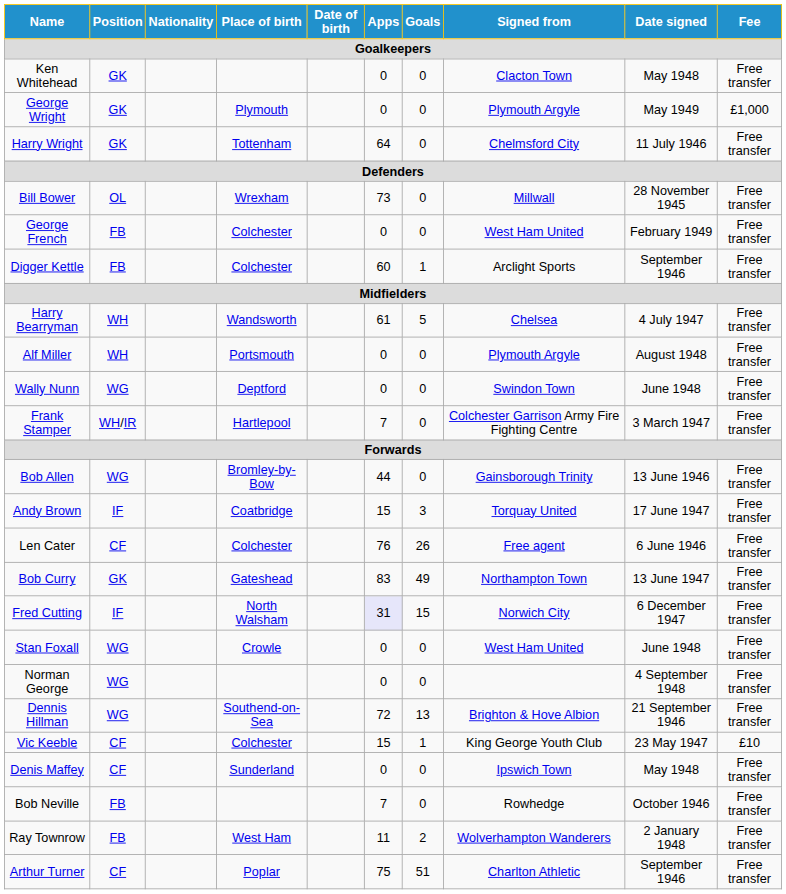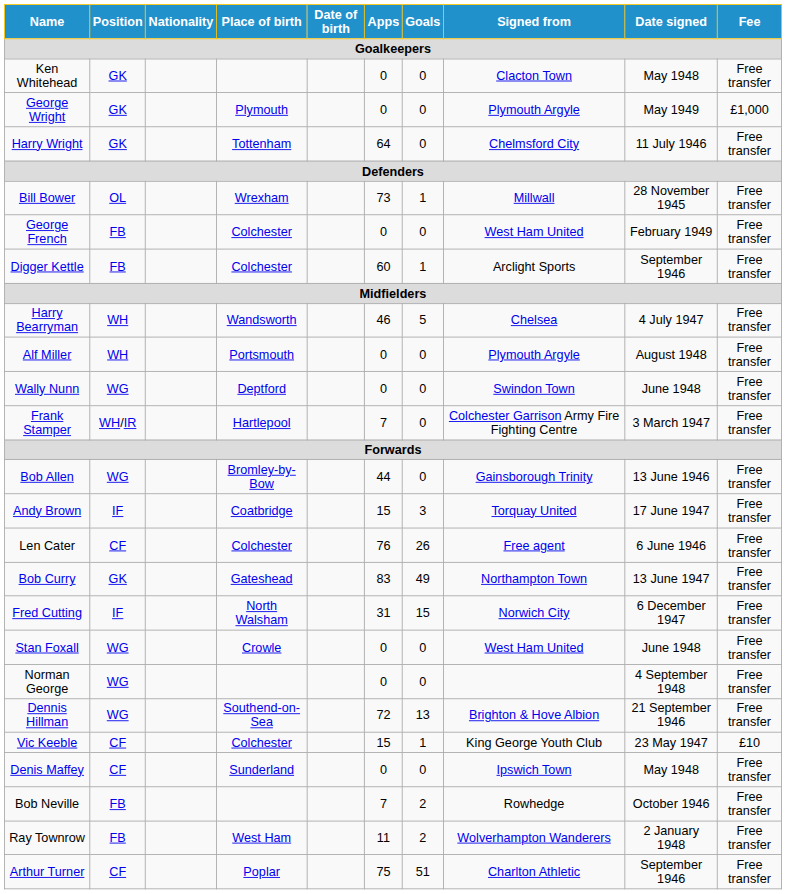Bill Bower | Goals: 0 -> 1
Harry Bearryman | Apps: 61 -> 46
Fred Cutting | Apps: lavender background -> no background
Bob Neville | Goals: 0 -> 2
